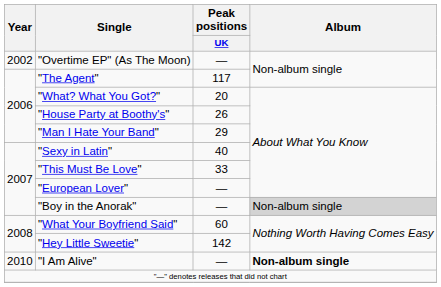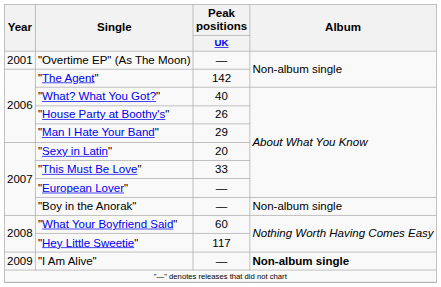"Overtime EP" (As The Moon) | Year: 2002 -> 2001
"The Agent" | Peak positions / UK: 117 -> 142
"What? What You Got?" | Peak positions / UK: 20 -> 40
"Sexy in Latin" | Peak positions / UK: 40 -> 20
"Boy in the Anorak" | Album: lightgrey background -> no background
"Hey Little Sweetie" | Peak positions / UK: 142 -> 117
"I Am Alive" | Year: 2010 -> 2009
